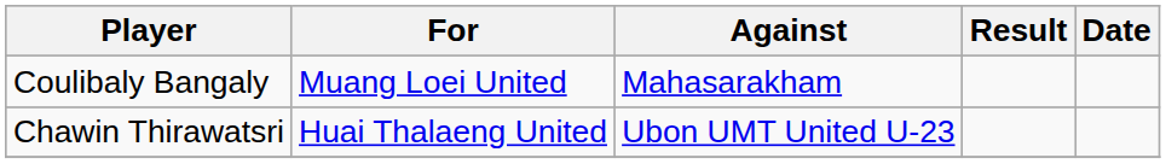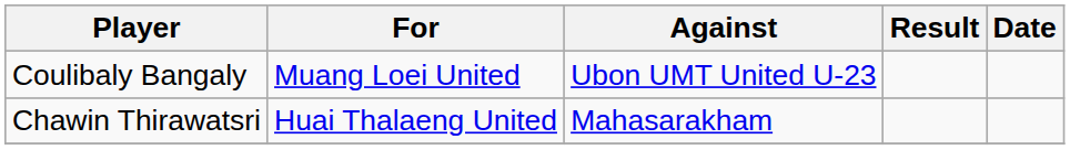Coulibaly Bangaly | Against: Mahasarakham -> Ubon UMT United U-23
Chawin Thirawatsri | Against: Ubon UMT United U-23 -> Mahasarakham
